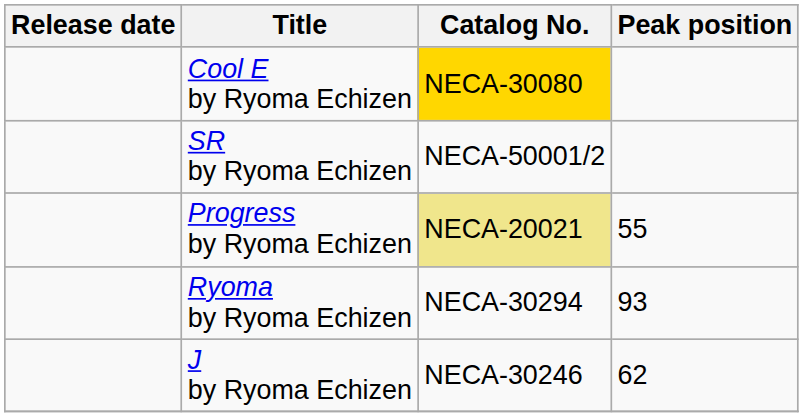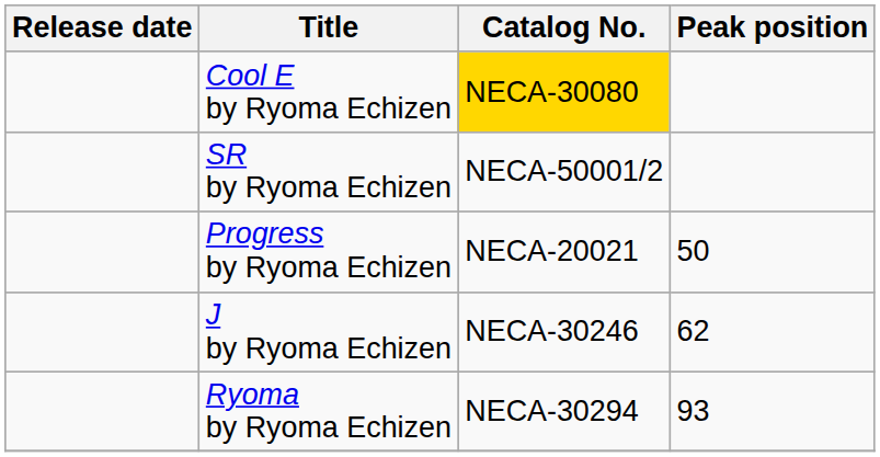Progress by Ryoma Echizen | Catalog No.: khaki background -> no background
Progress by Ryoma Echizen | Peak position: 55 -> 50
rows swapped: J by Ryoma Echizen <-> Ryoma by Ryoma Echizen
